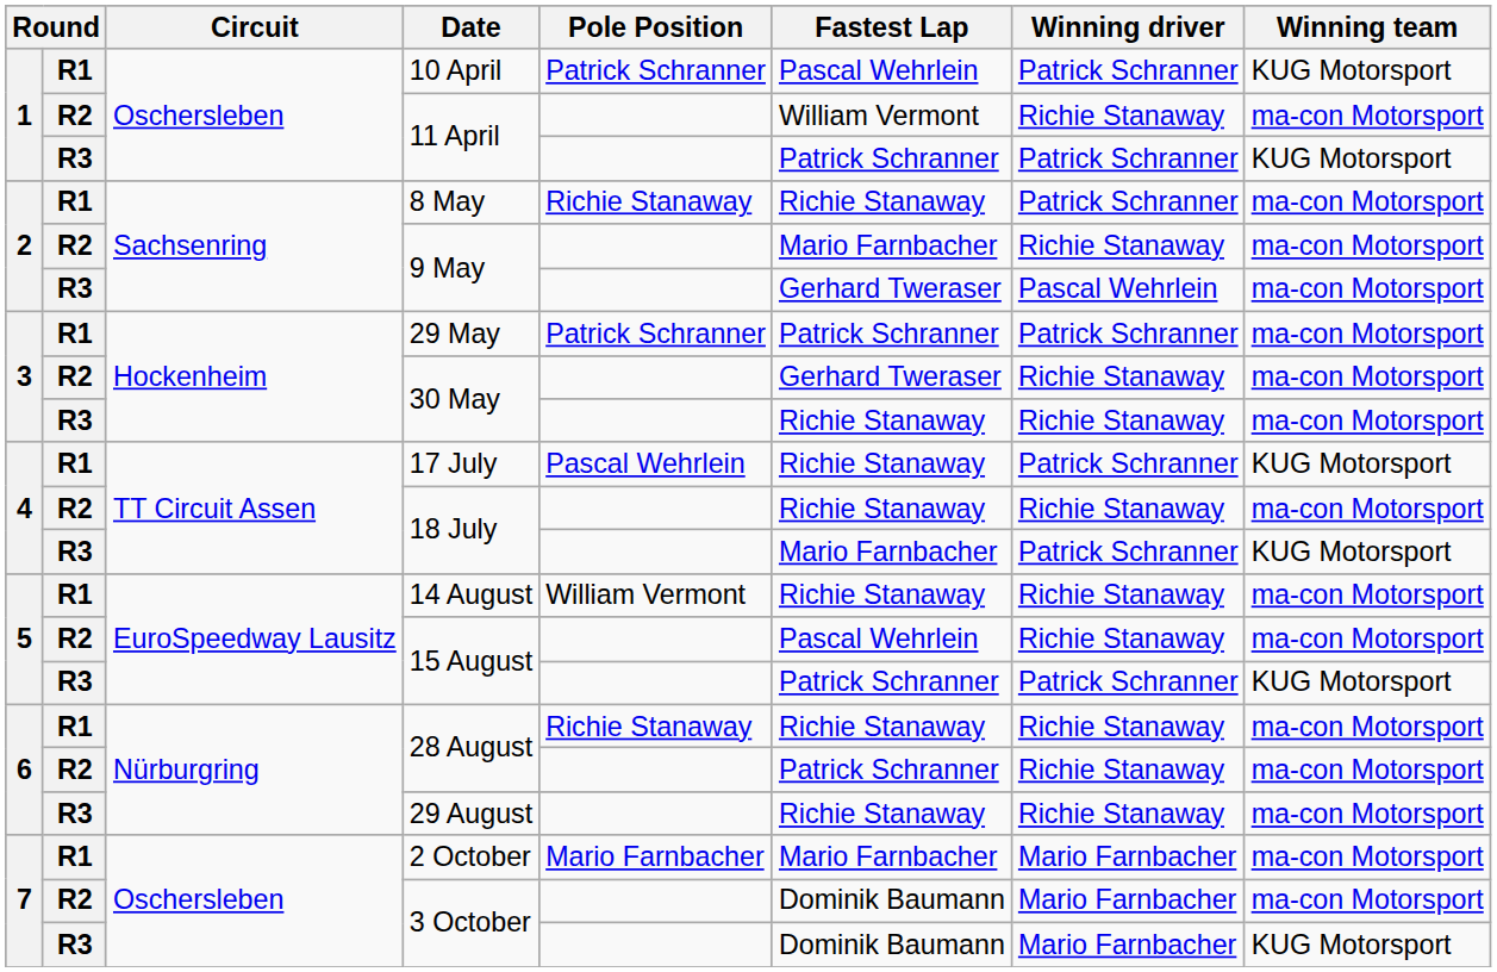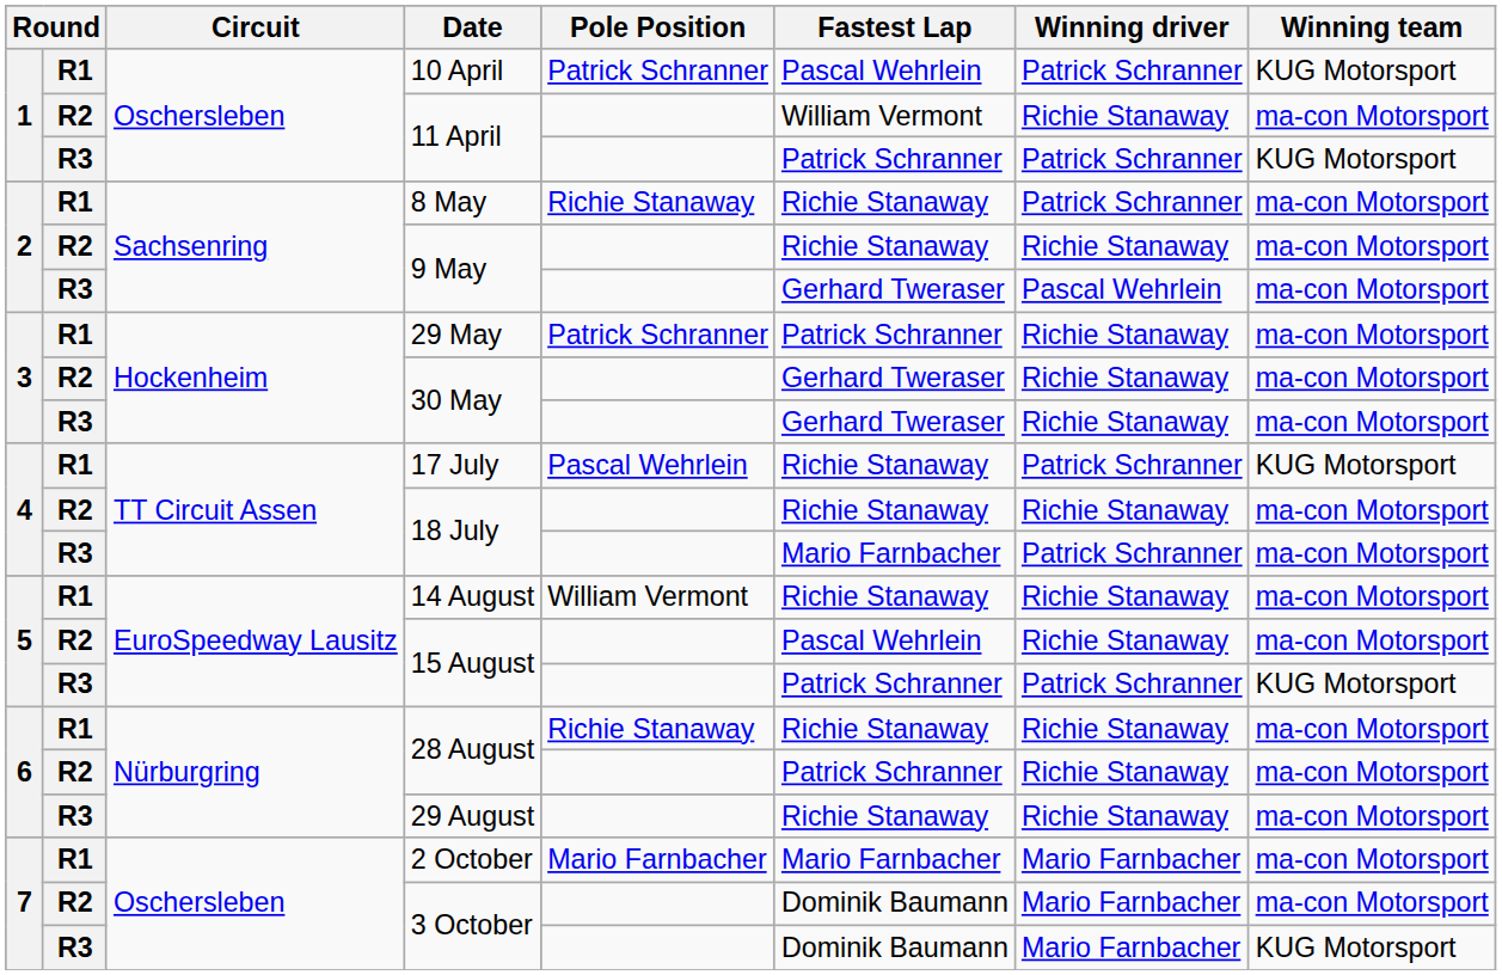R2 / 9 May | Fastest Lap: Mario Farnbacher -> Richie Stanaway
29 May | Winning driver: Patrick Schranner -> Richie Stanaway
R3 / 30 May | Fastest Lap: Richie Stanaway -> Gerhard Tweraser
R3 / 18 July | Winning team: KUG Motorsport -> ma-con Motorsport
